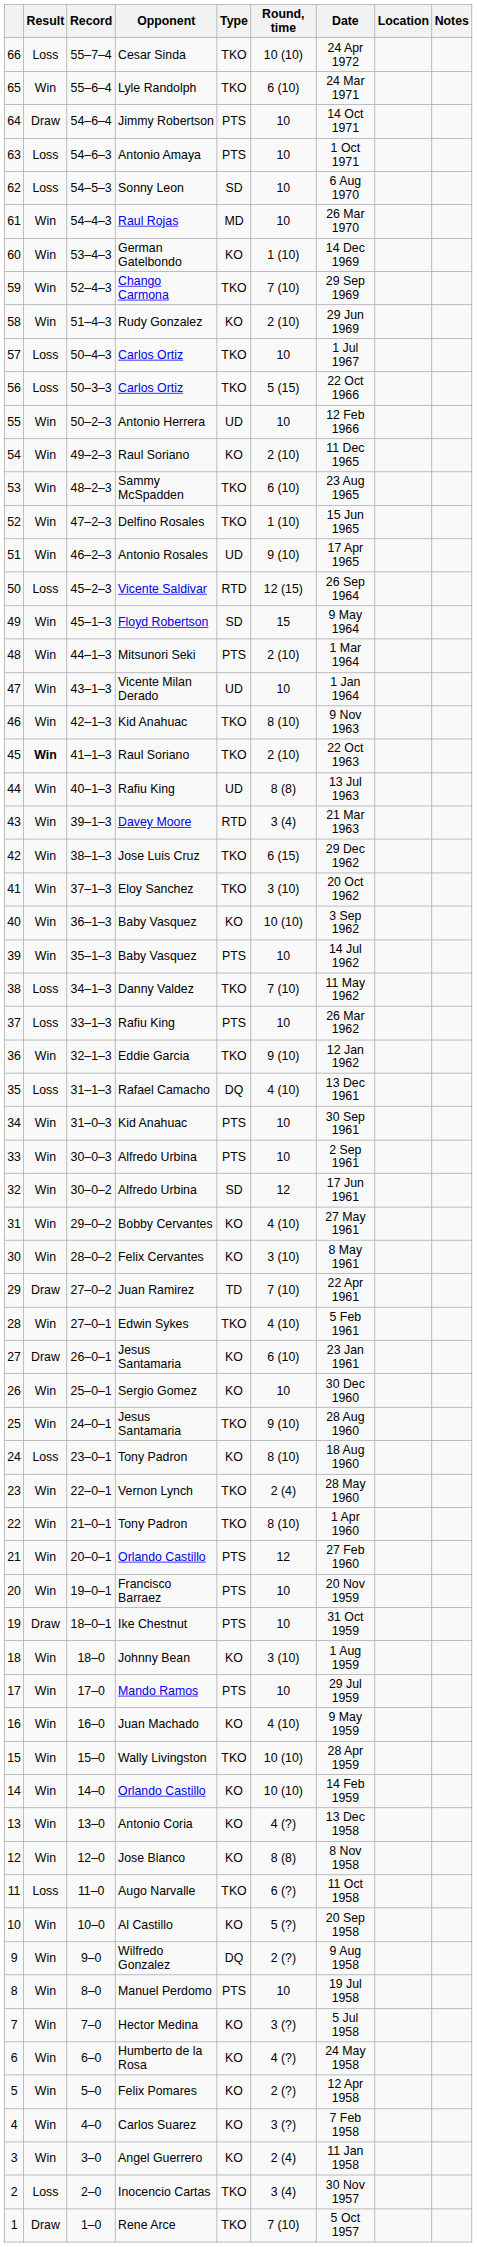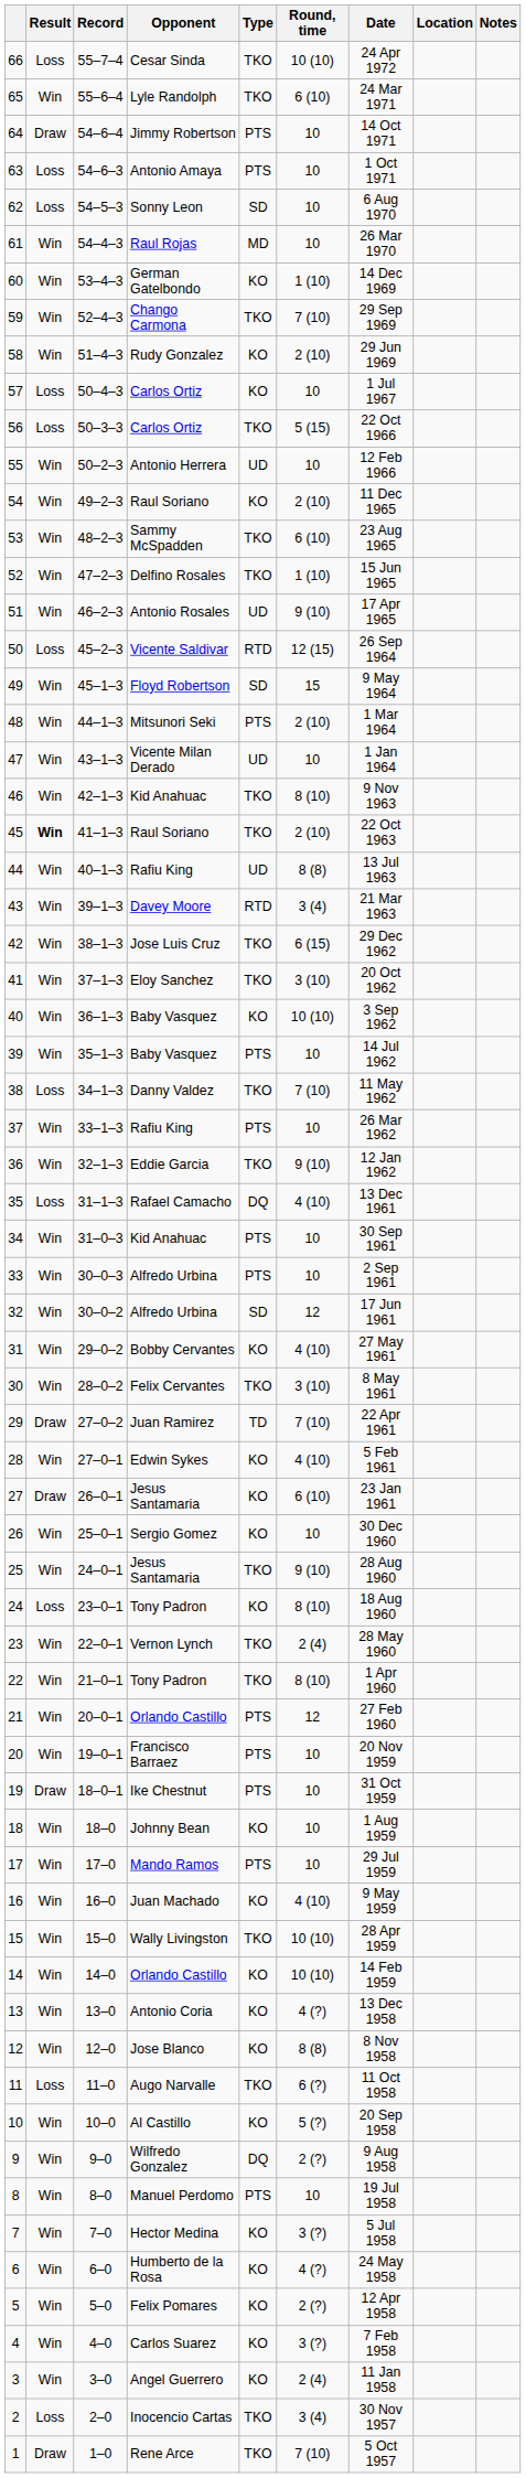57 | Type: TKO -> KO
37 | Result: Loss -> Win
30 | Type: KO -> TKO
28 | Type: TKO -> KO
18 | Round, time: 3 (10) -> 10
